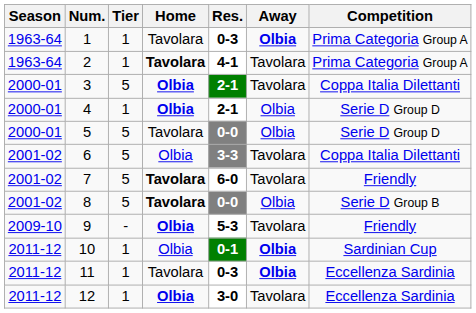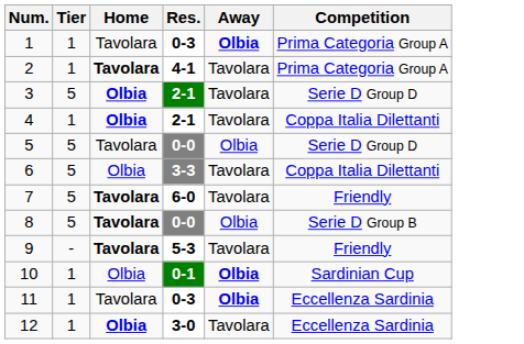- column: Season | 1963-64 | 1963-64 | 2000-01 | 2000-01 | 2000-01 | 2001-02 | 2001-02 | 2001-02 | 2009-10 | 2011-12 | 2011-12 | 2011-12
3 | Competition: Coppa Italia Dilettanti -> Serie D Group D
4 | Away: Olbia -> Tavolara
4 | Competition: Serie D Group D -> Coppa Italia Dilettanti
9 | Home: Olbia -> Tavolara
